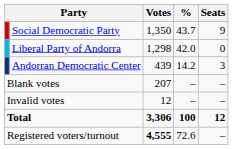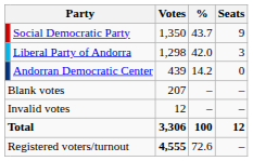Liberal Party of Andorra | Seats: 0 -> 3
Andorran Democratic Center | Seats: 3 -> 0
